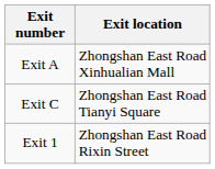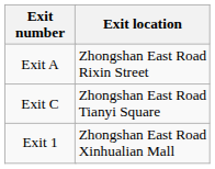Exit A | Exit location: Zhongshan East Road Xinhualian Mall -> Zhongshan East Road Rixin Street
Exit 1 | Exit location: Zhongshan East Road Rixin Street -> Zhongshan East Road Xinhualian Mall
